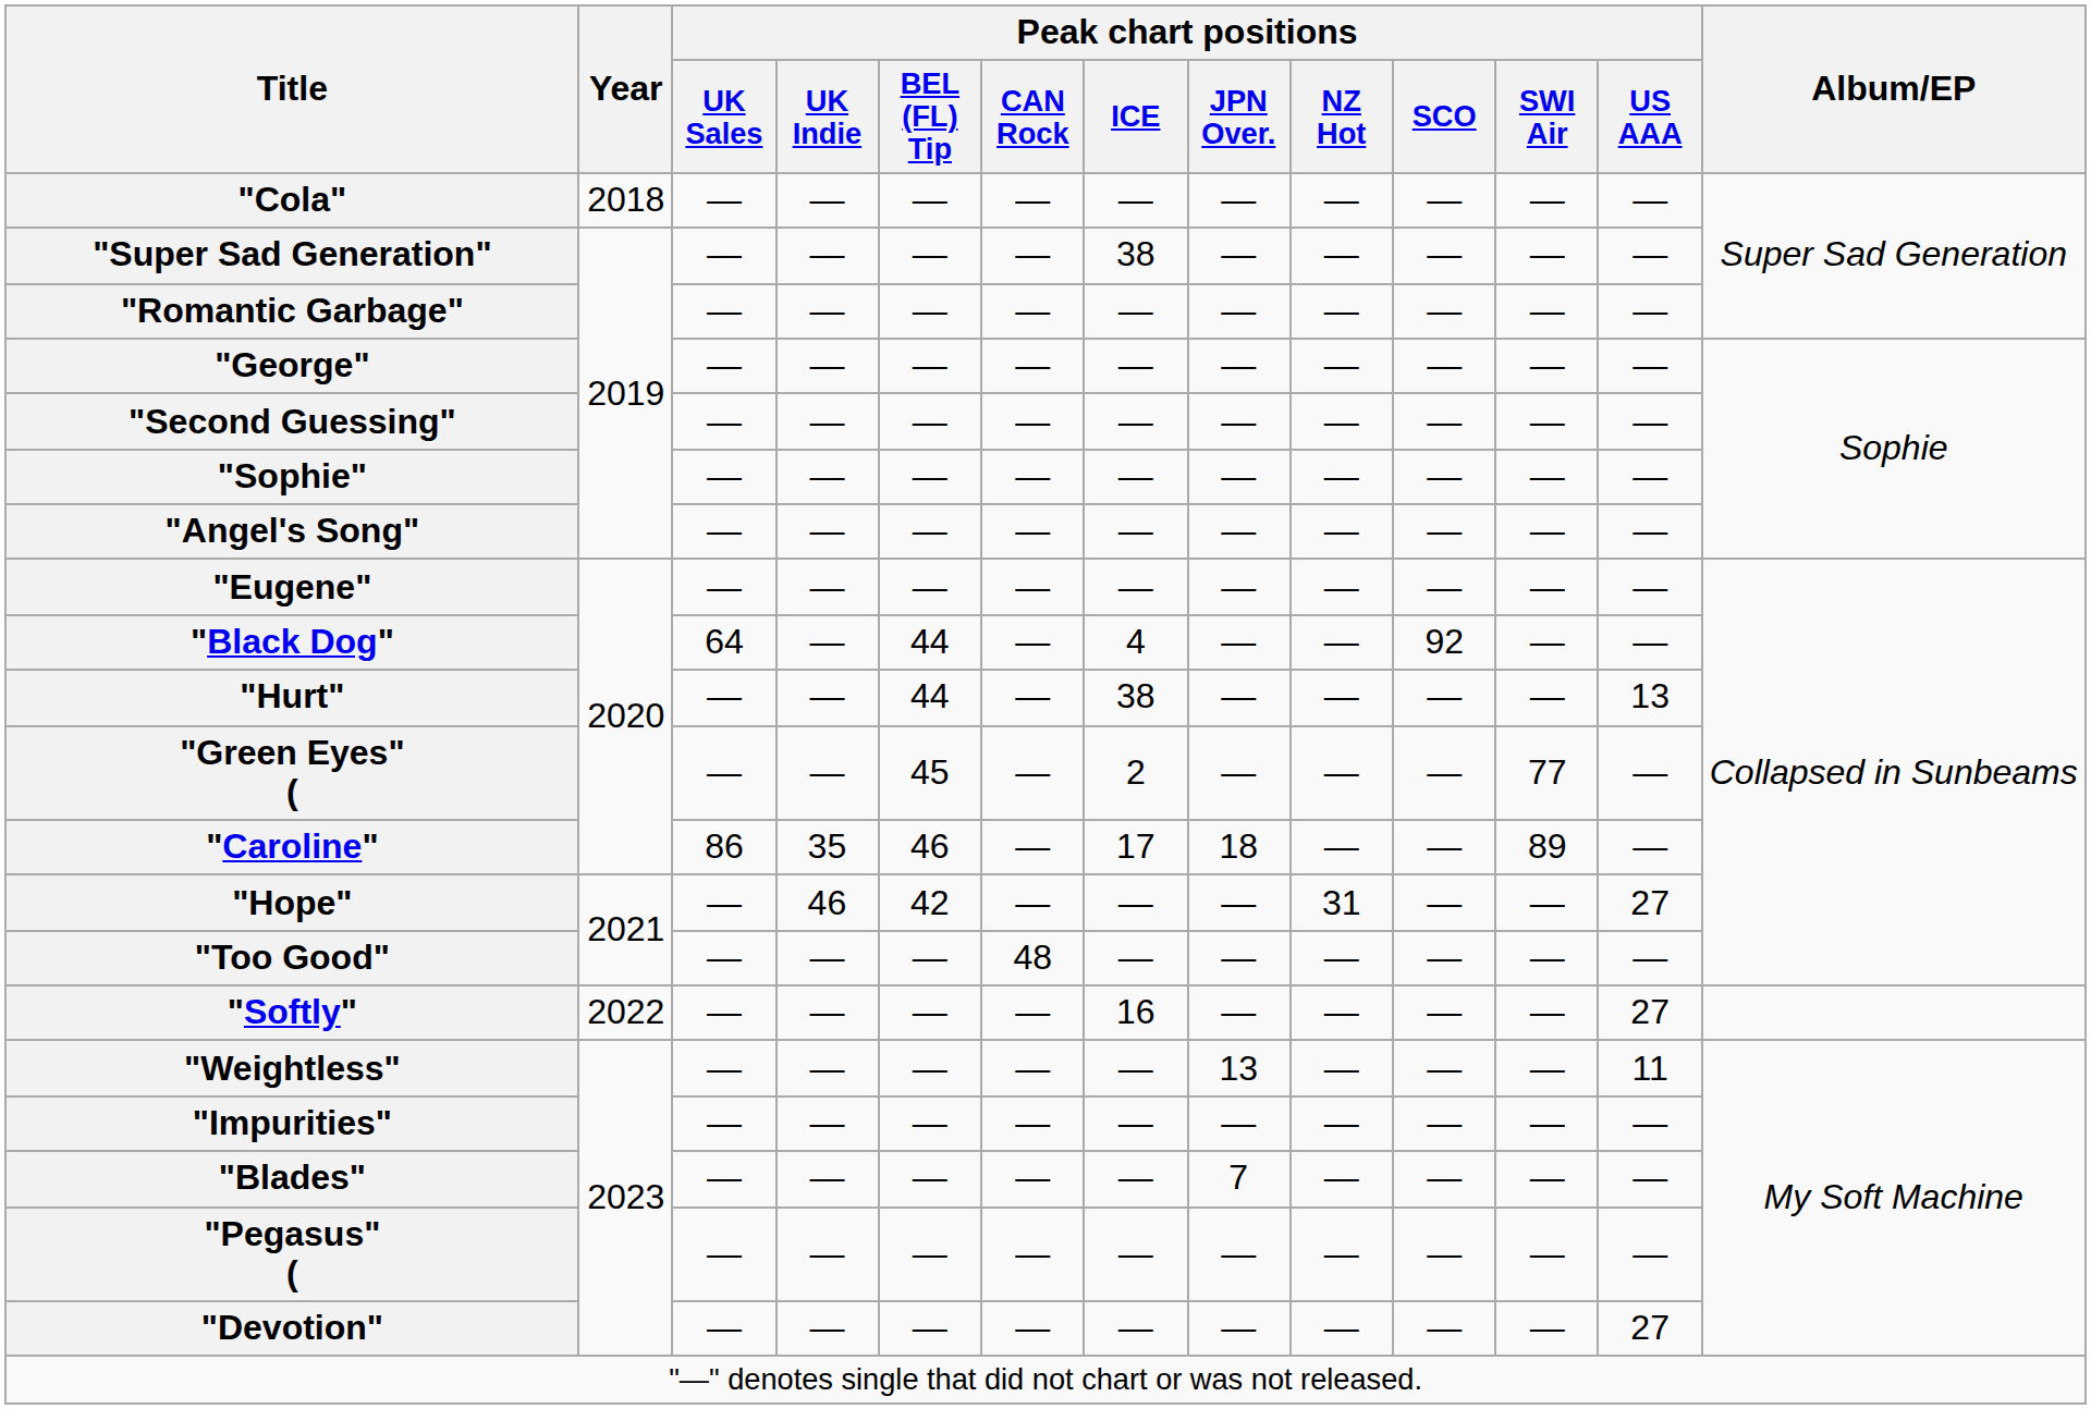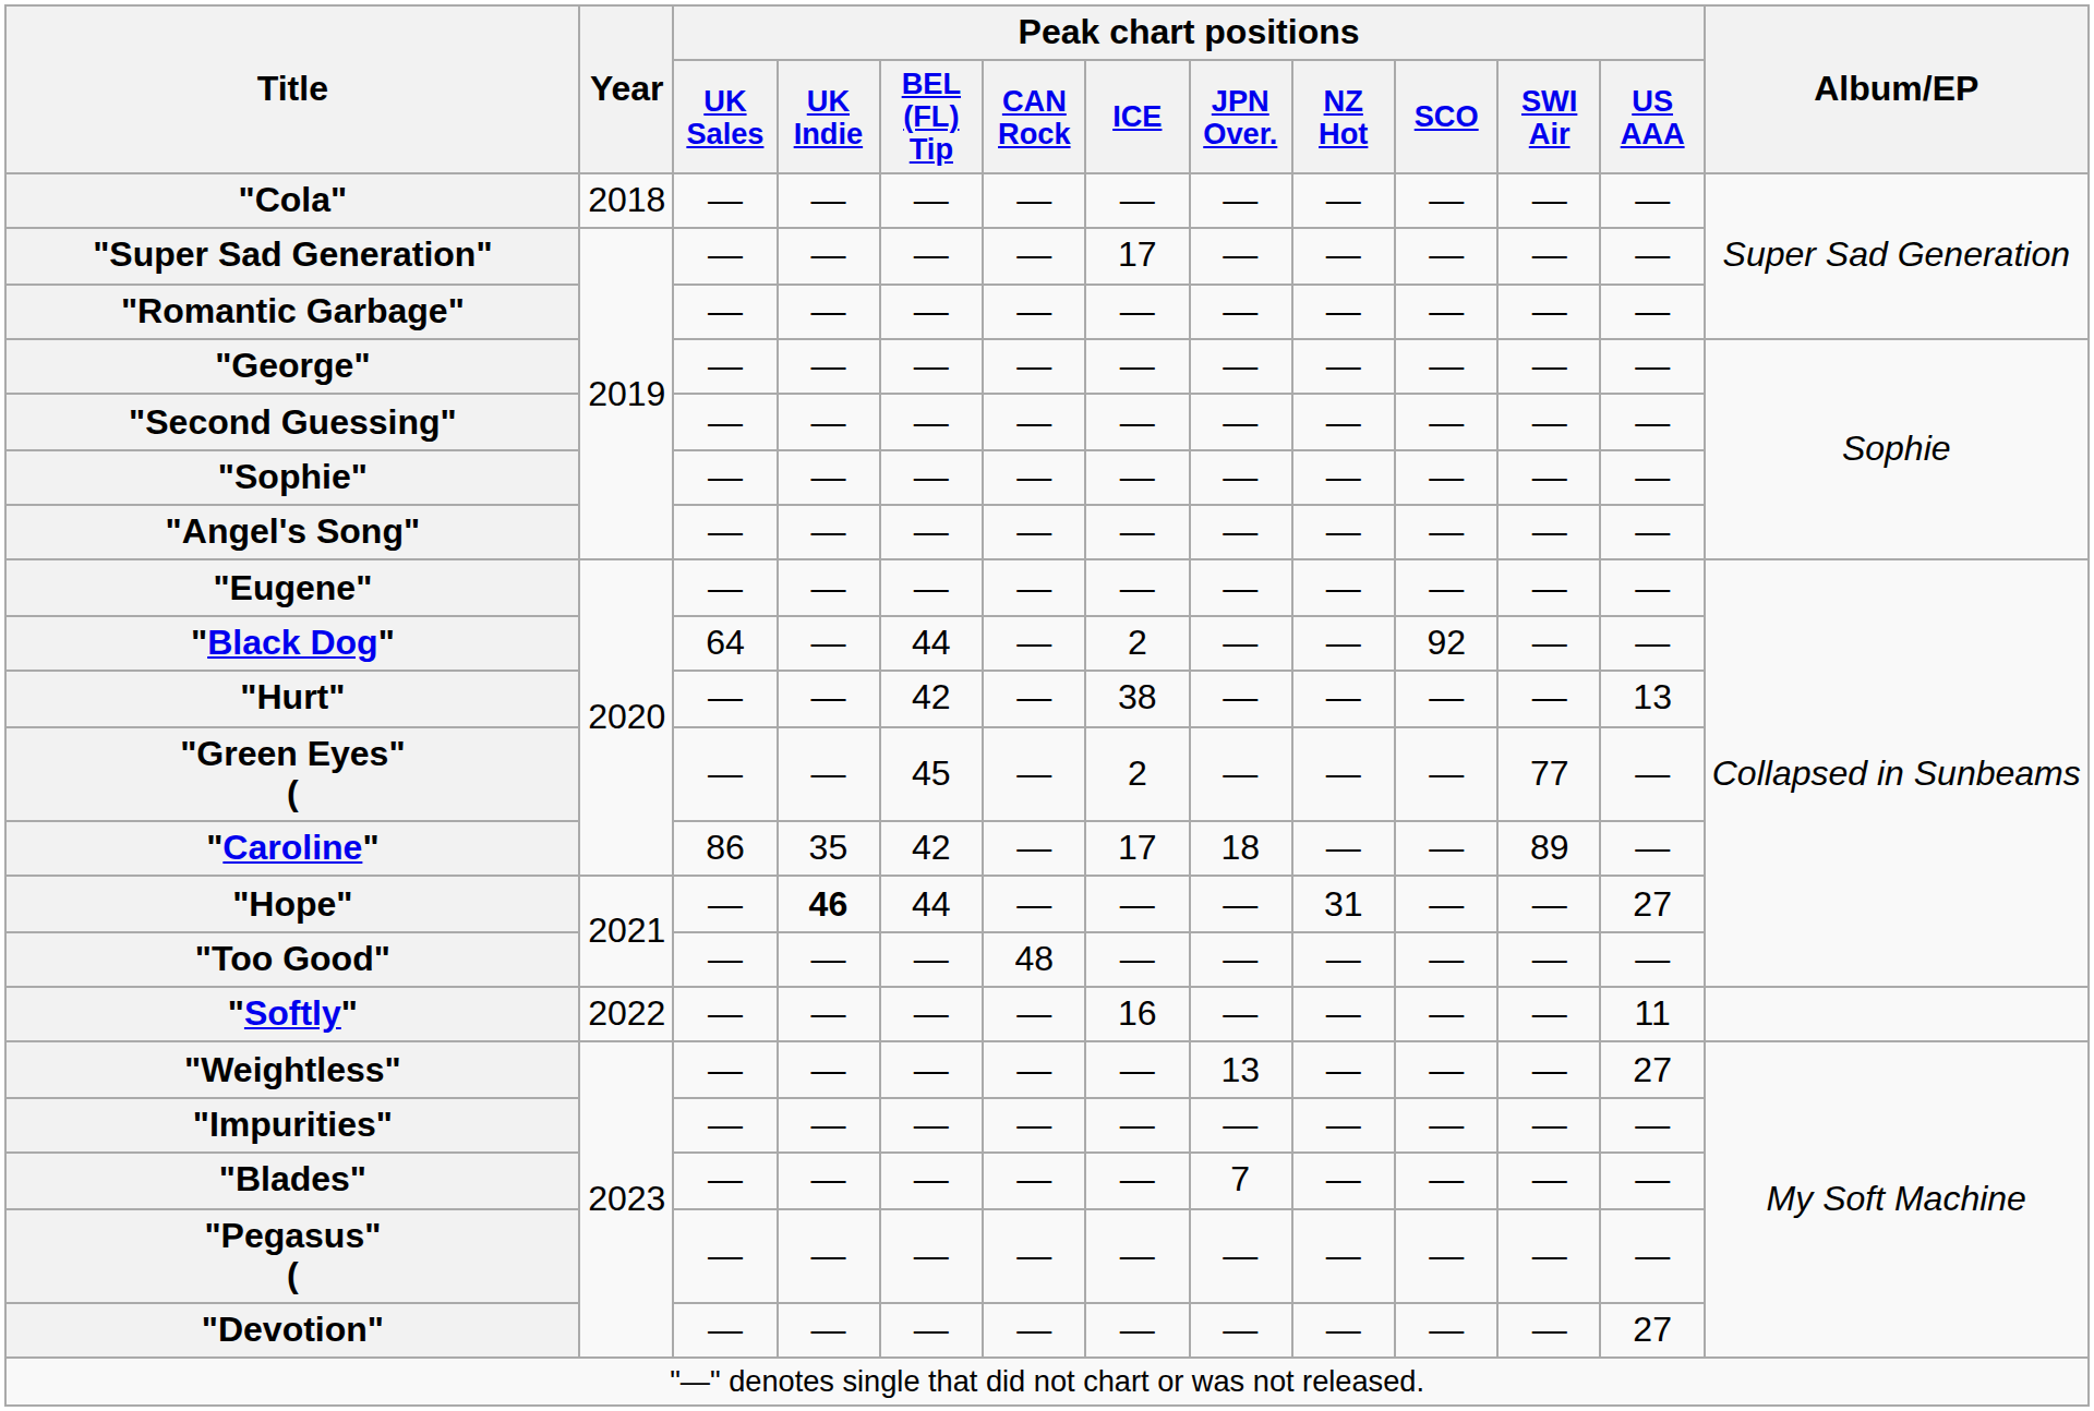"Super Sad Generation" | Peak chart positions / ICE: 38 -> 17
"Black Dog" | Peak chart positions / ICE: 4 -> 2
"Hurt" | Peak chart positions / BEL (FL) Tip: 44 -> 42
"Caroline" | Peak chart positions / BEL (FL) Tip: 46 -> 42
"Hope" | Peak chart positions / UK Indie: normal -> bold
"Hope" | Peak chart positions / BEL (FL) Tip: 42 -> 44
"Softly" | Peak chart positions / US AAA: 27 -> 11
"Weightless" | Peak chart positions / US AAA: 11 -> 27
